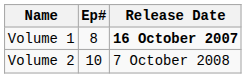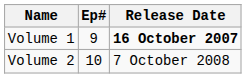Volume 1 | Ep#: 8 -> 9
